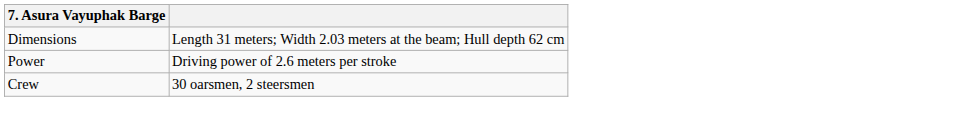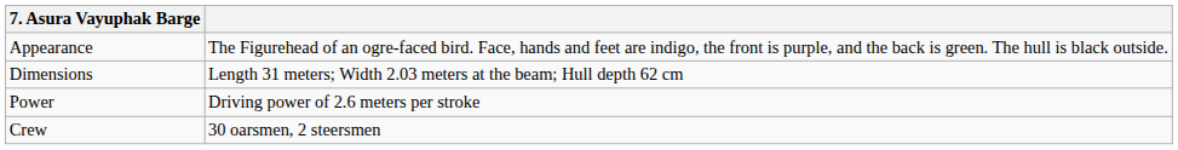+ row: Appearance | The Figurehead of an ogre-faced bird. Face, hands and feet are indigo, the front is purple, and the back is green. The hull is black outside.
